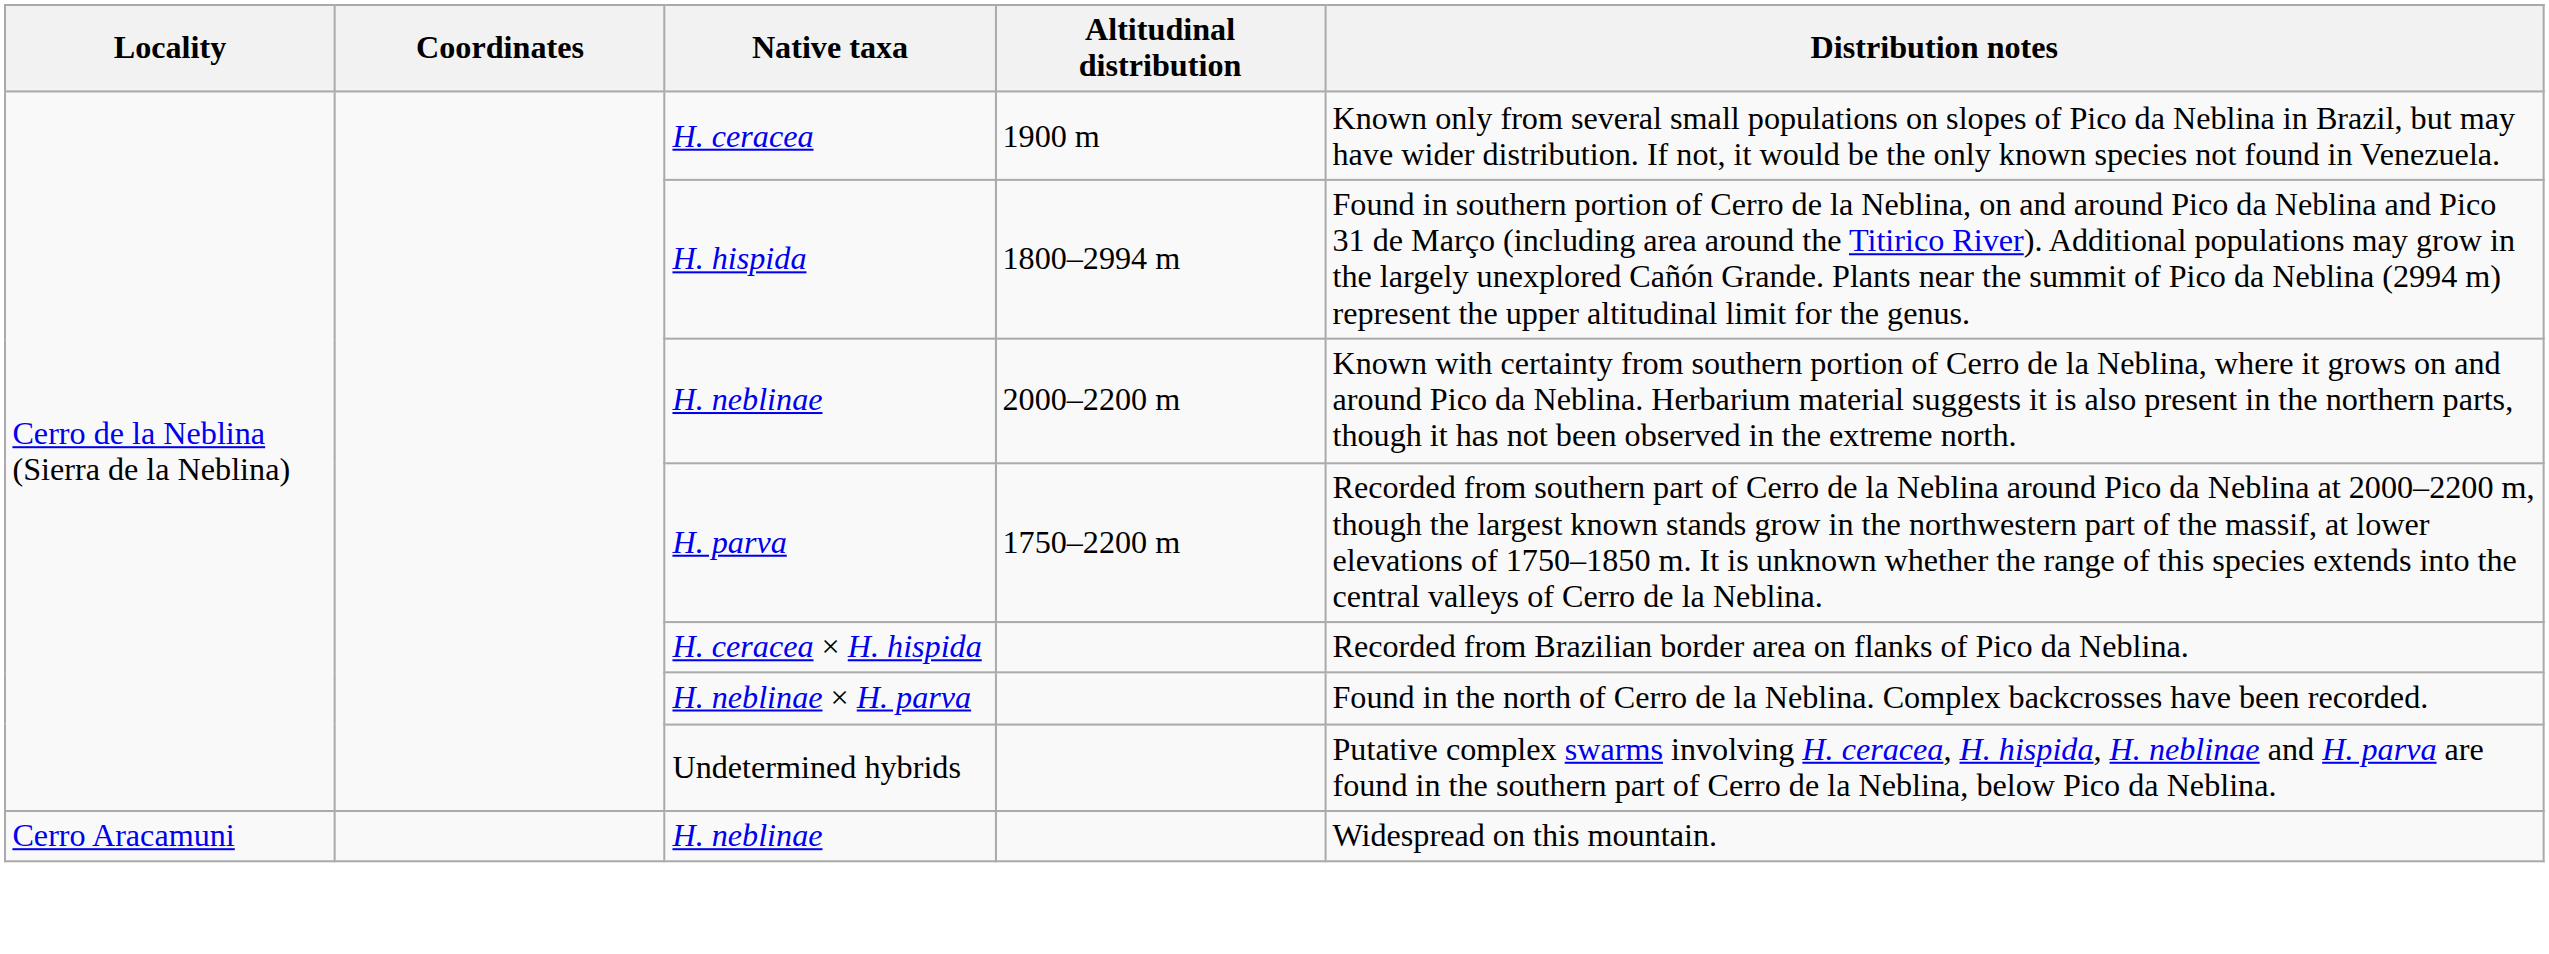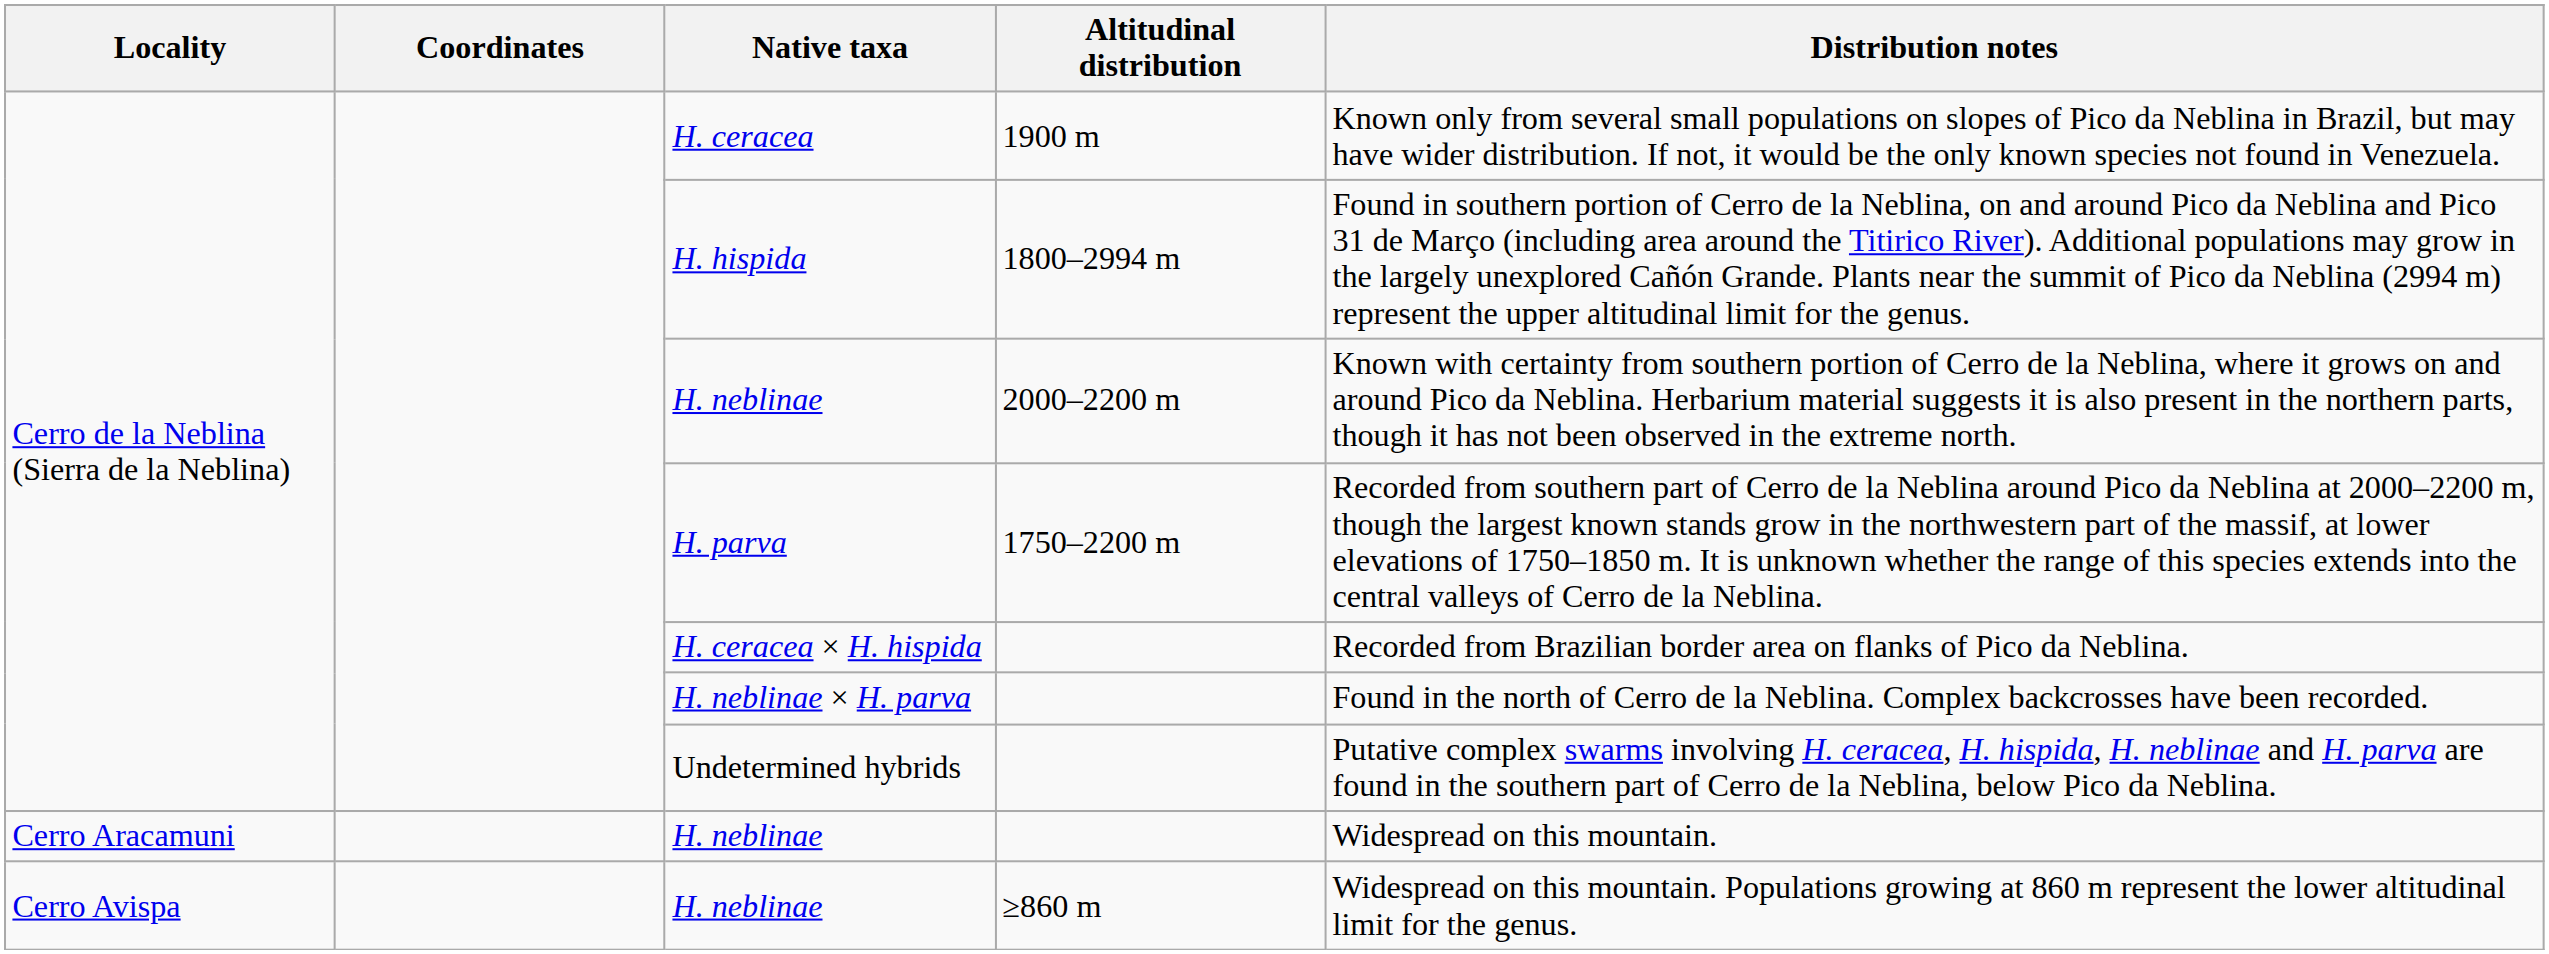+ row: Cerro Avispa | H. neblinae | ≥860 m | Widespread on this mountain. Populations growing at 860 m represent the lower altitudinal limit for the genus.
